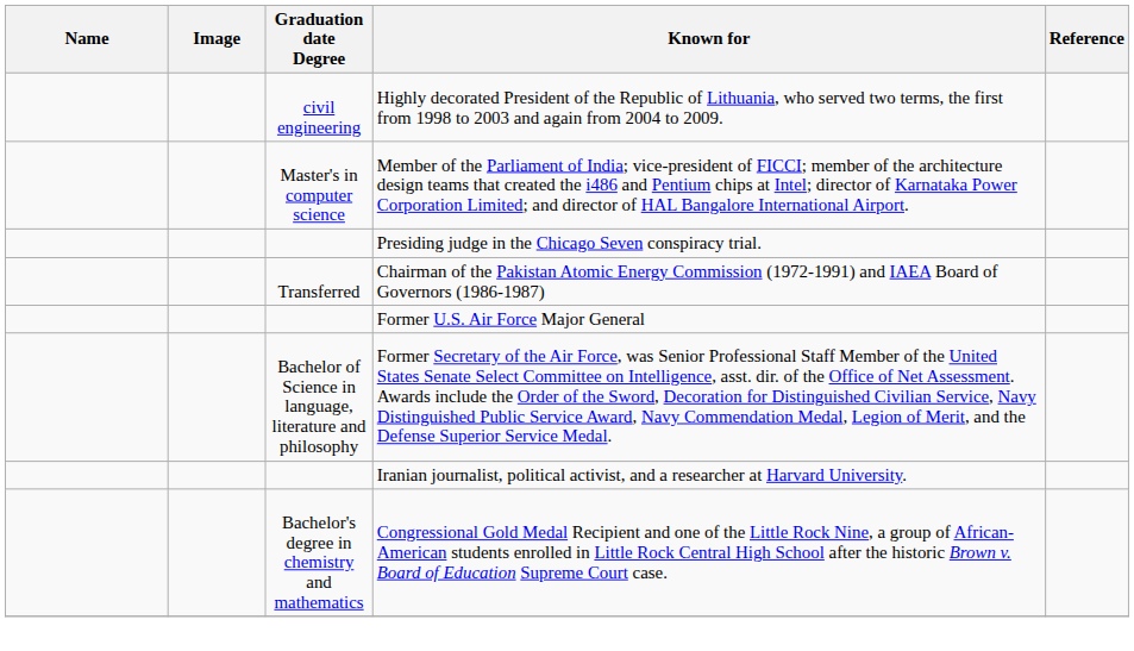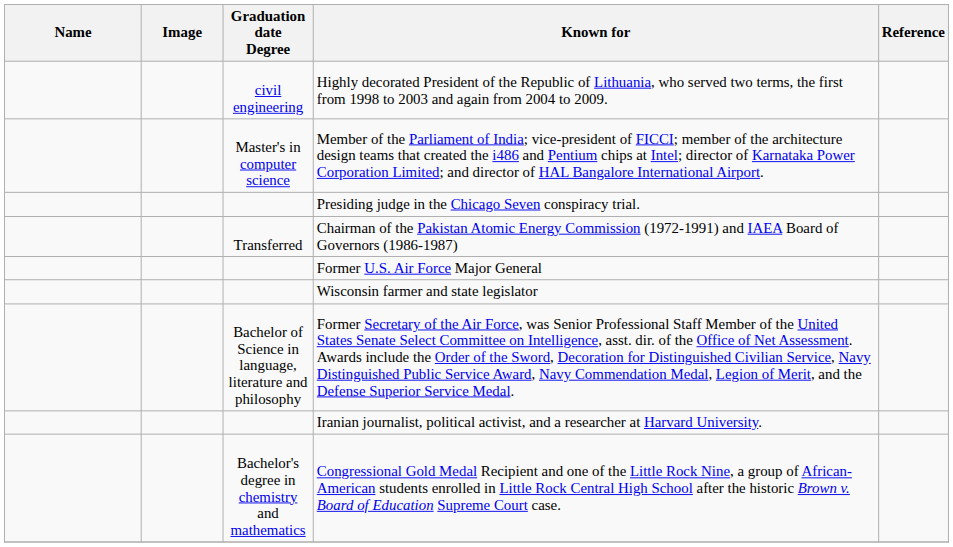+ row: Wisconsin farmer and state legislator
